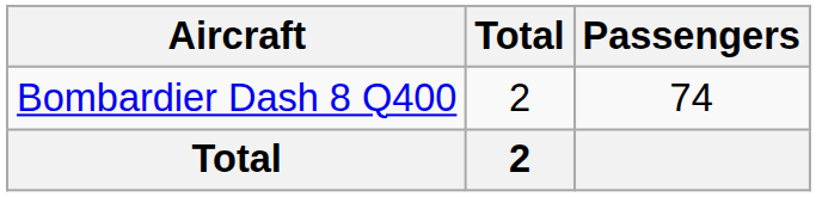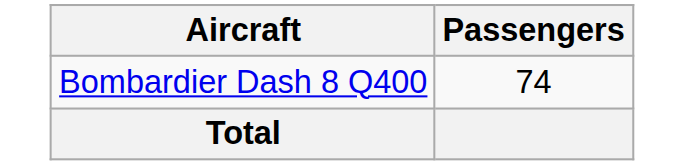- column: Total | 2 | 2
